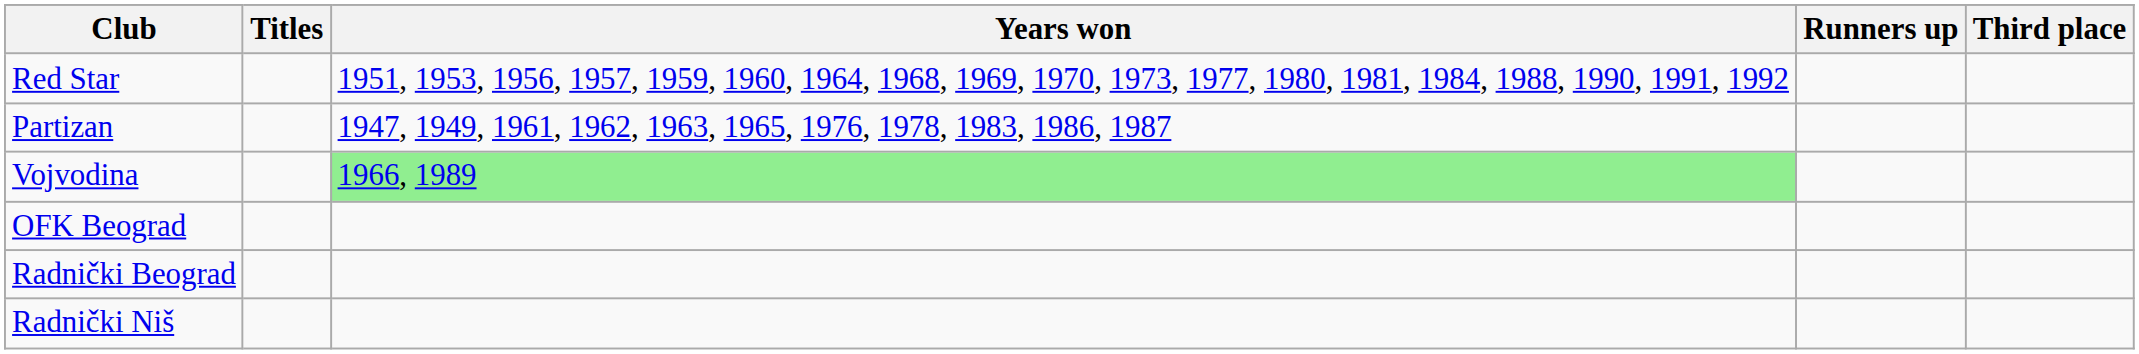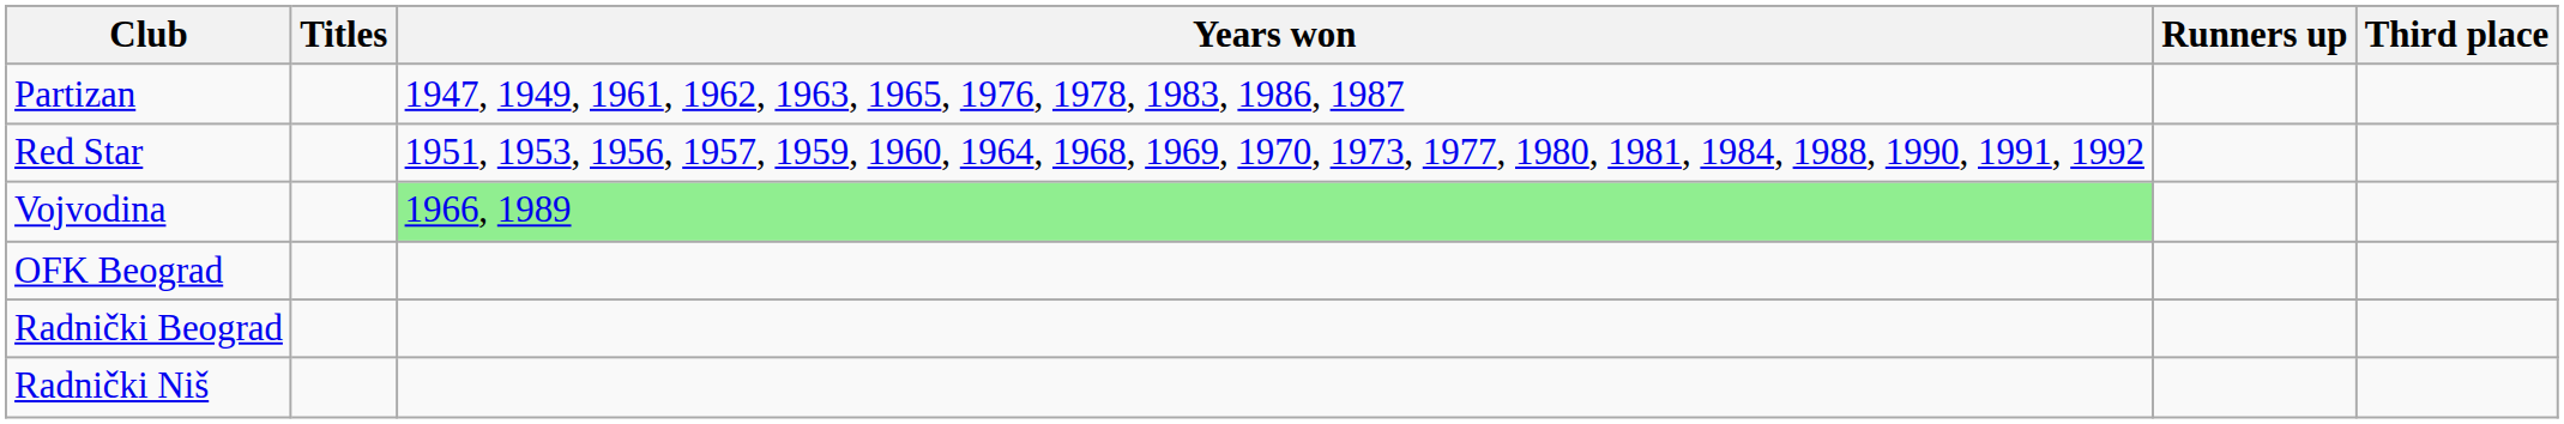rows swapped: Red Star <-> Partizan
